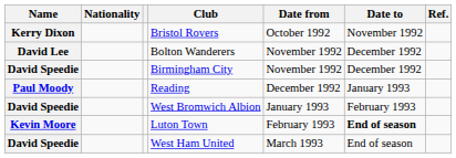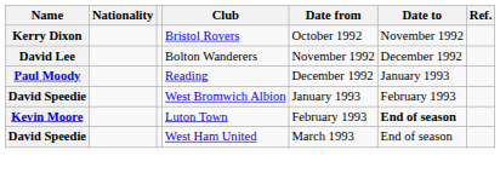- row: David Speedie | Birmingham City | November 1992 | December 1992
